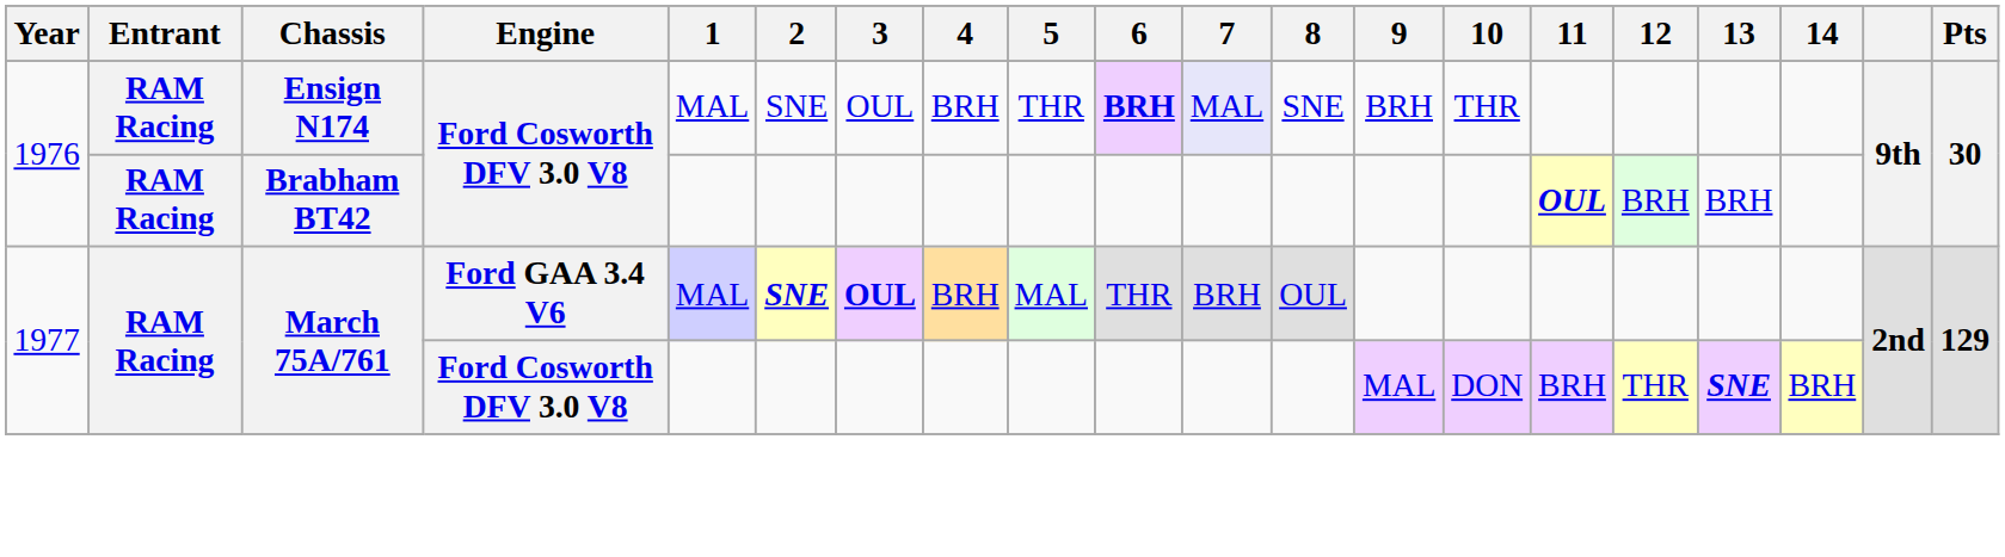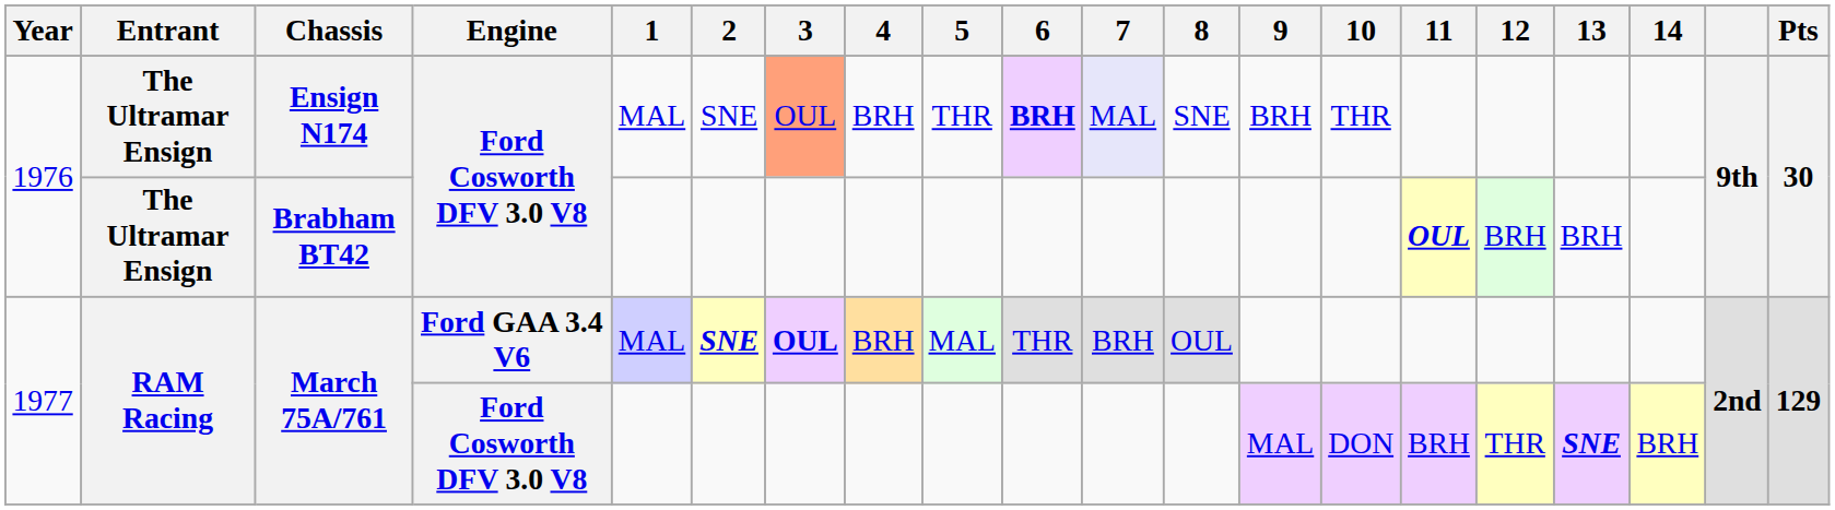Ensign N174 | Entrant: RAM Racing -> The Ultramar Ensign
Ensign N174 | 3: no background -> lightsalmon background
Brabham BT42 | Entrant: RAM Racing -> The Ultramar Ensign
